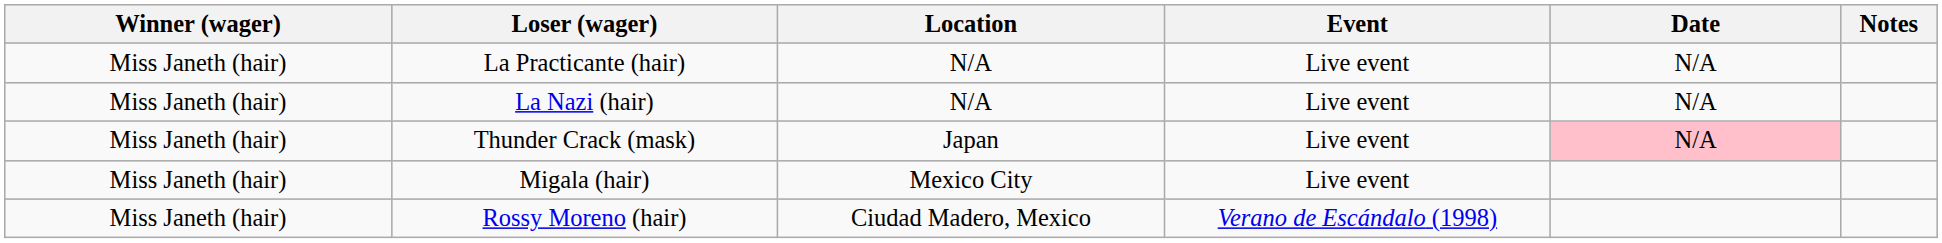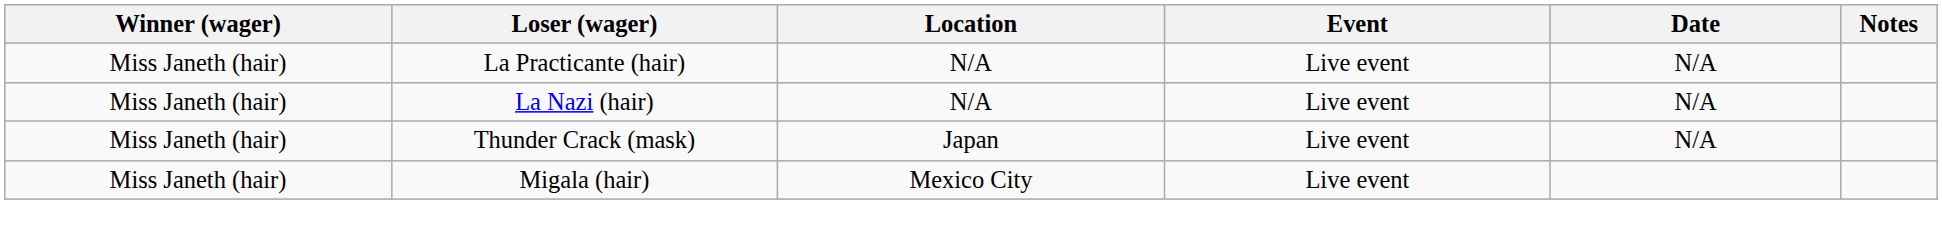Thunder Crack (mask) | Date: pink background -> no background
- row: Miss Janeth (hair) | Rossy Moreno (hair) | Ciudad Madero, Mexico | Verano de Escándalo (1998)
